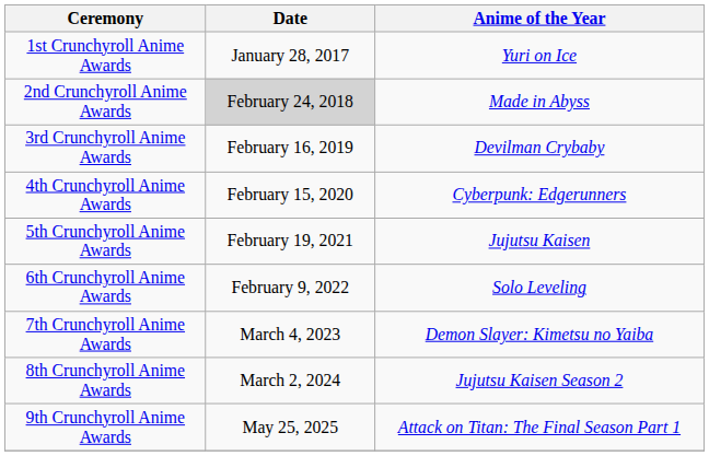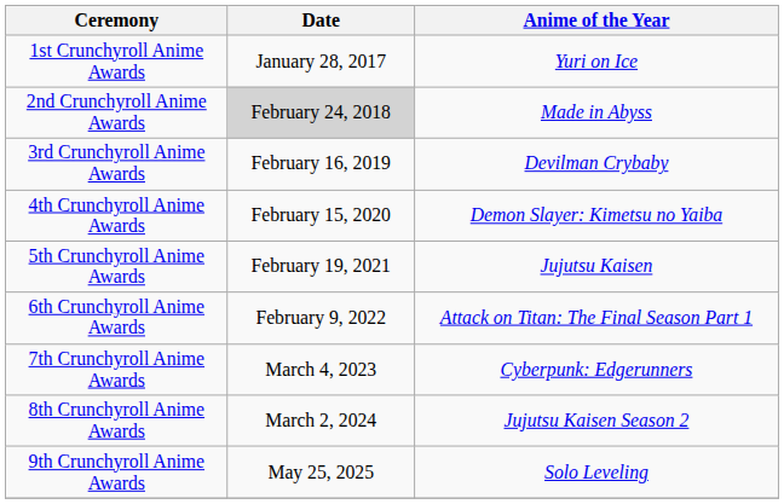4th Crunchyroll Anime Awards | Anime of the Year: Cyberpunk: Edgerunners -> Demon Slayer: Kimetsu no Yaiba
6th Crunchyroll Anime Awards | Anime of the Year: Solo Leveling -> Attack on Titan: The Final Season Part 1
7th Crunchyroll Anime Awards | Anime of the Year: Demon Slayer: Kimetsu no Yaiba -> Cyberpunk: Edgerunners
9th Crunchyroll Anime Awards | Anime of the Year: Attack on Titan: The Final Season Part 1 -> Solo Leveling
